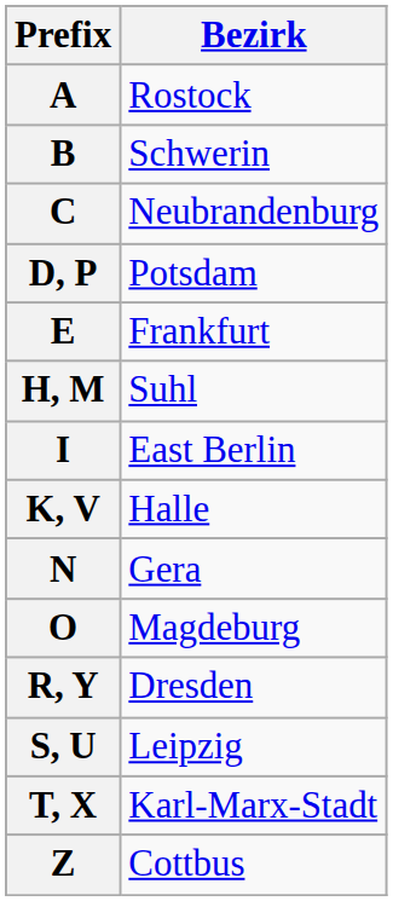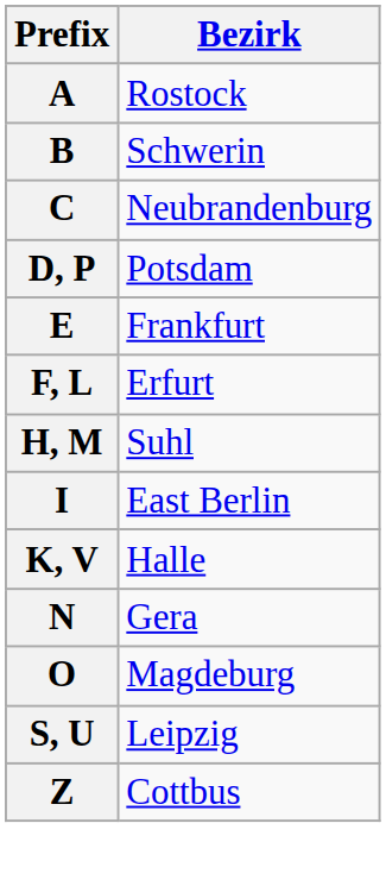+ row: F, L | Erfurt
- row: R, Y | Dresden
- row: T, X | Karl-Marx-Stadt
